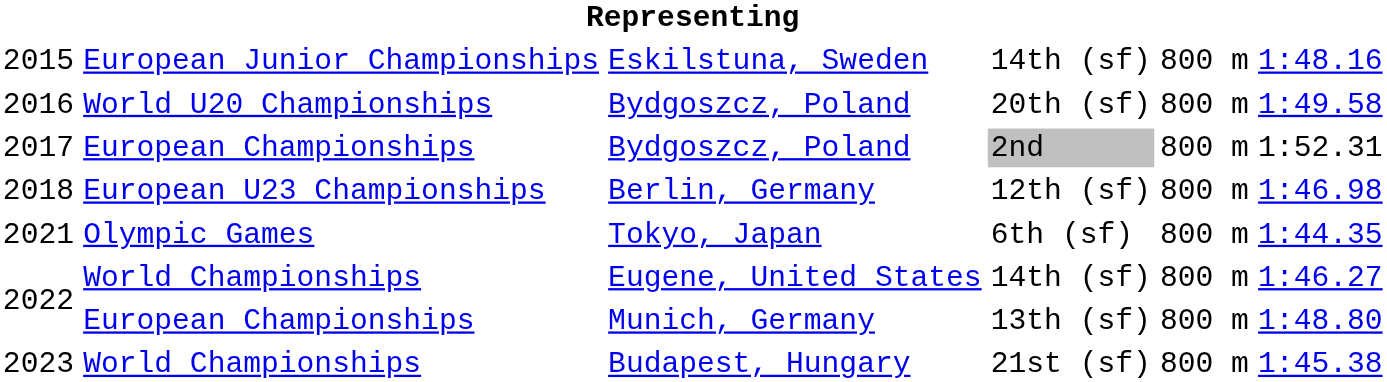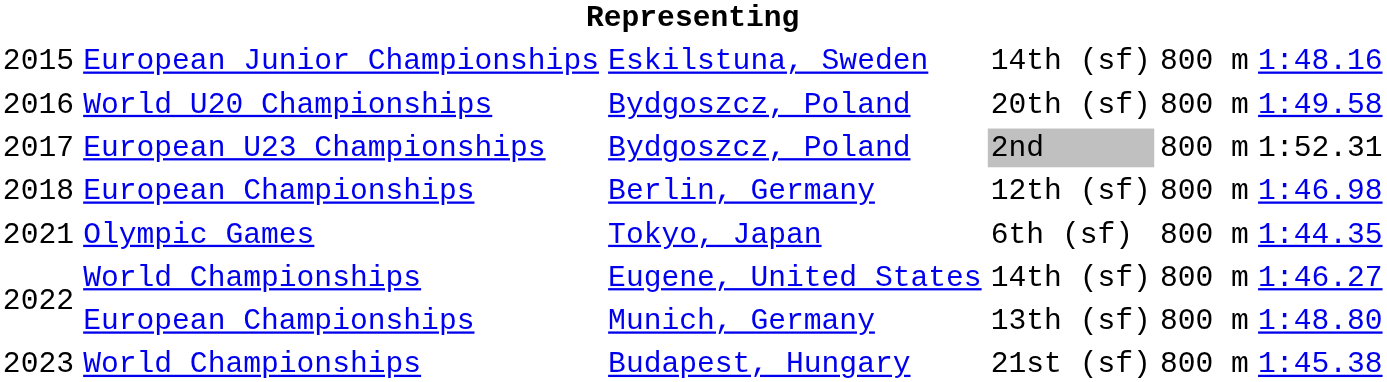2017 | column 2: European Championships -> European U23 Championships
2018 | column 2: European U23 Championships -> European Championships
